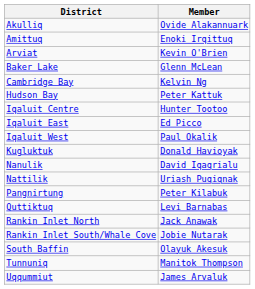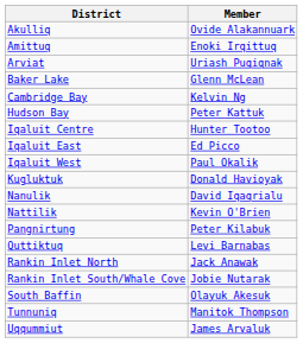Arviat | Member: Kevin O'Brien -> Uriash Puqiqnak
Nattilik | Member: Uriash Puqiqnak -> Kevin O'Brien
